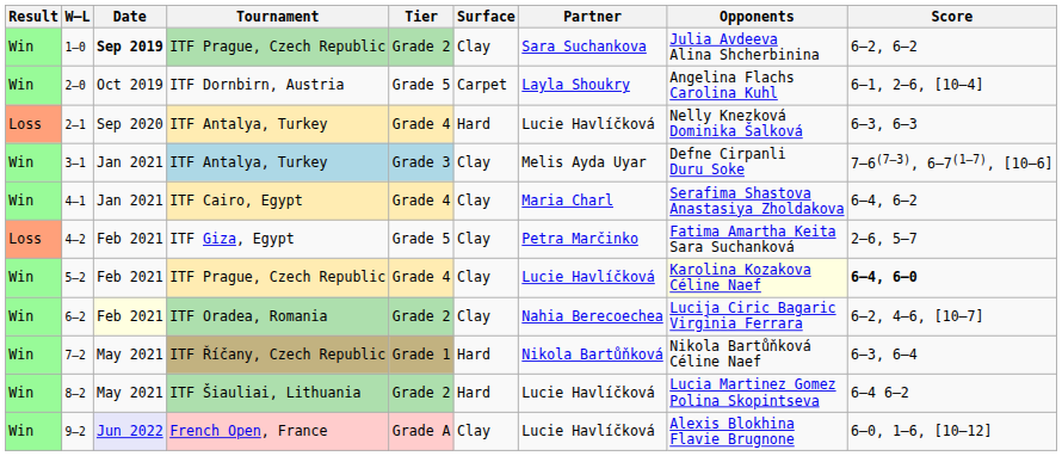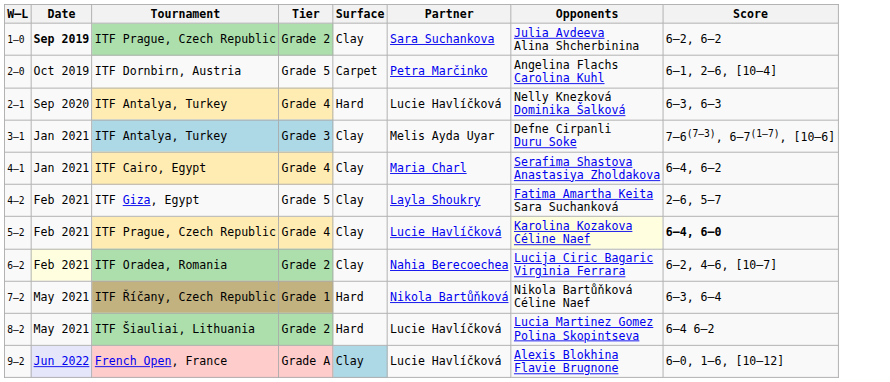- column: Result | Win | Win | Loss | Win | Win | Loss | Win | Win | Win | Win | Win
2–0 | Partner: Layla Shoukry -> Petra Marčinko
4–2 | Partner: Petra Marčinko -> Layla Shoukry
9–2 | Surface: no background -> lightblue background
